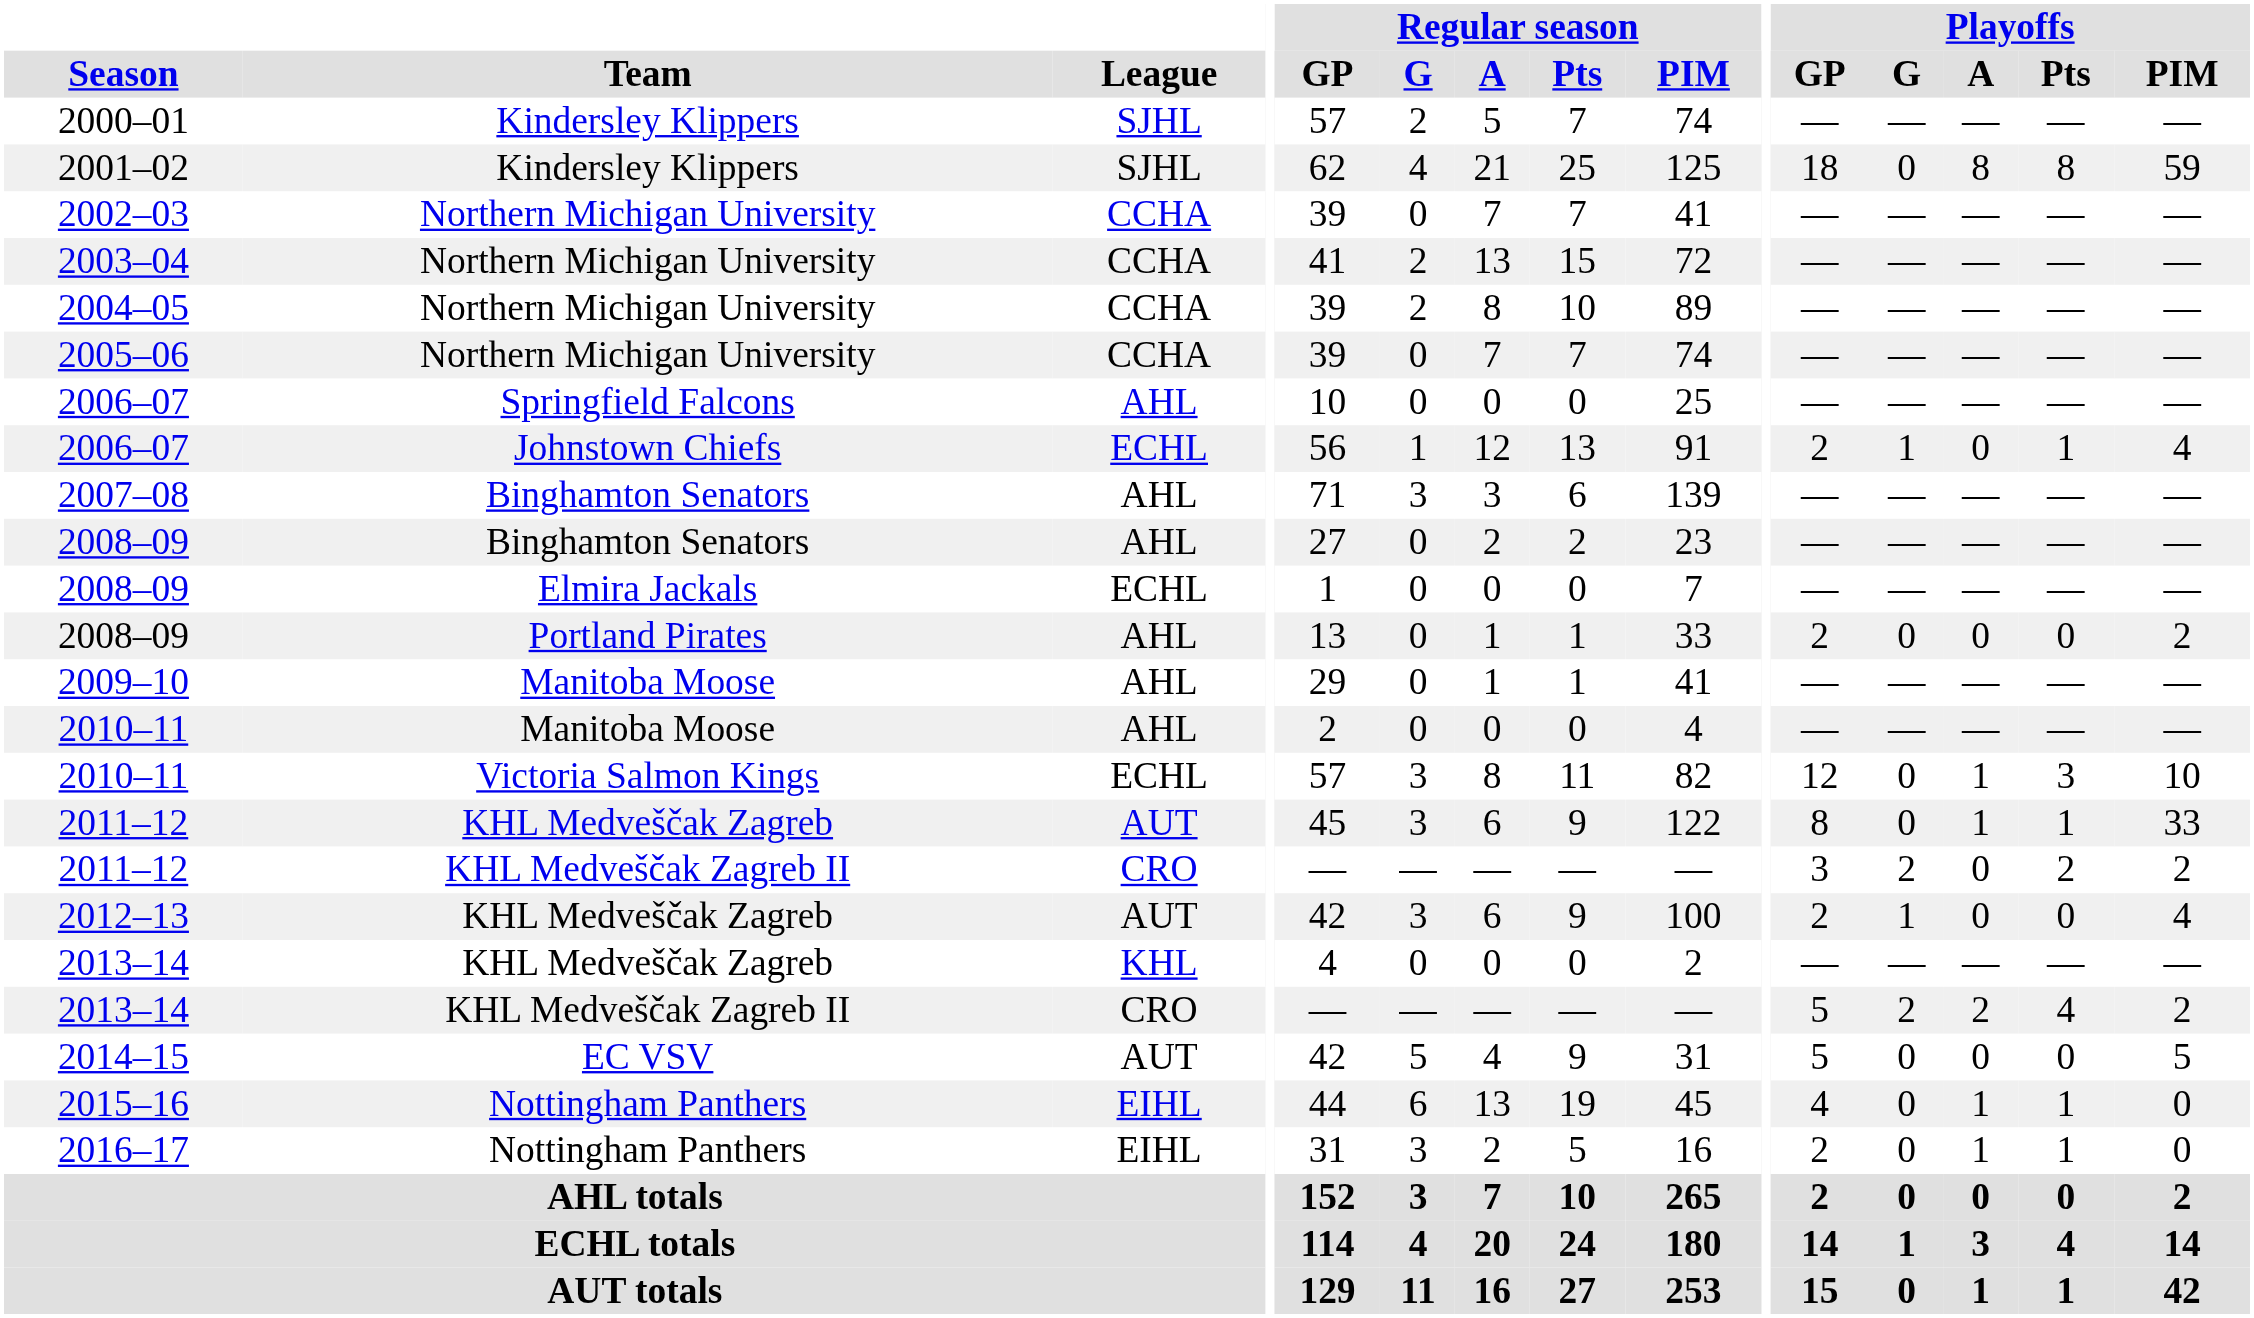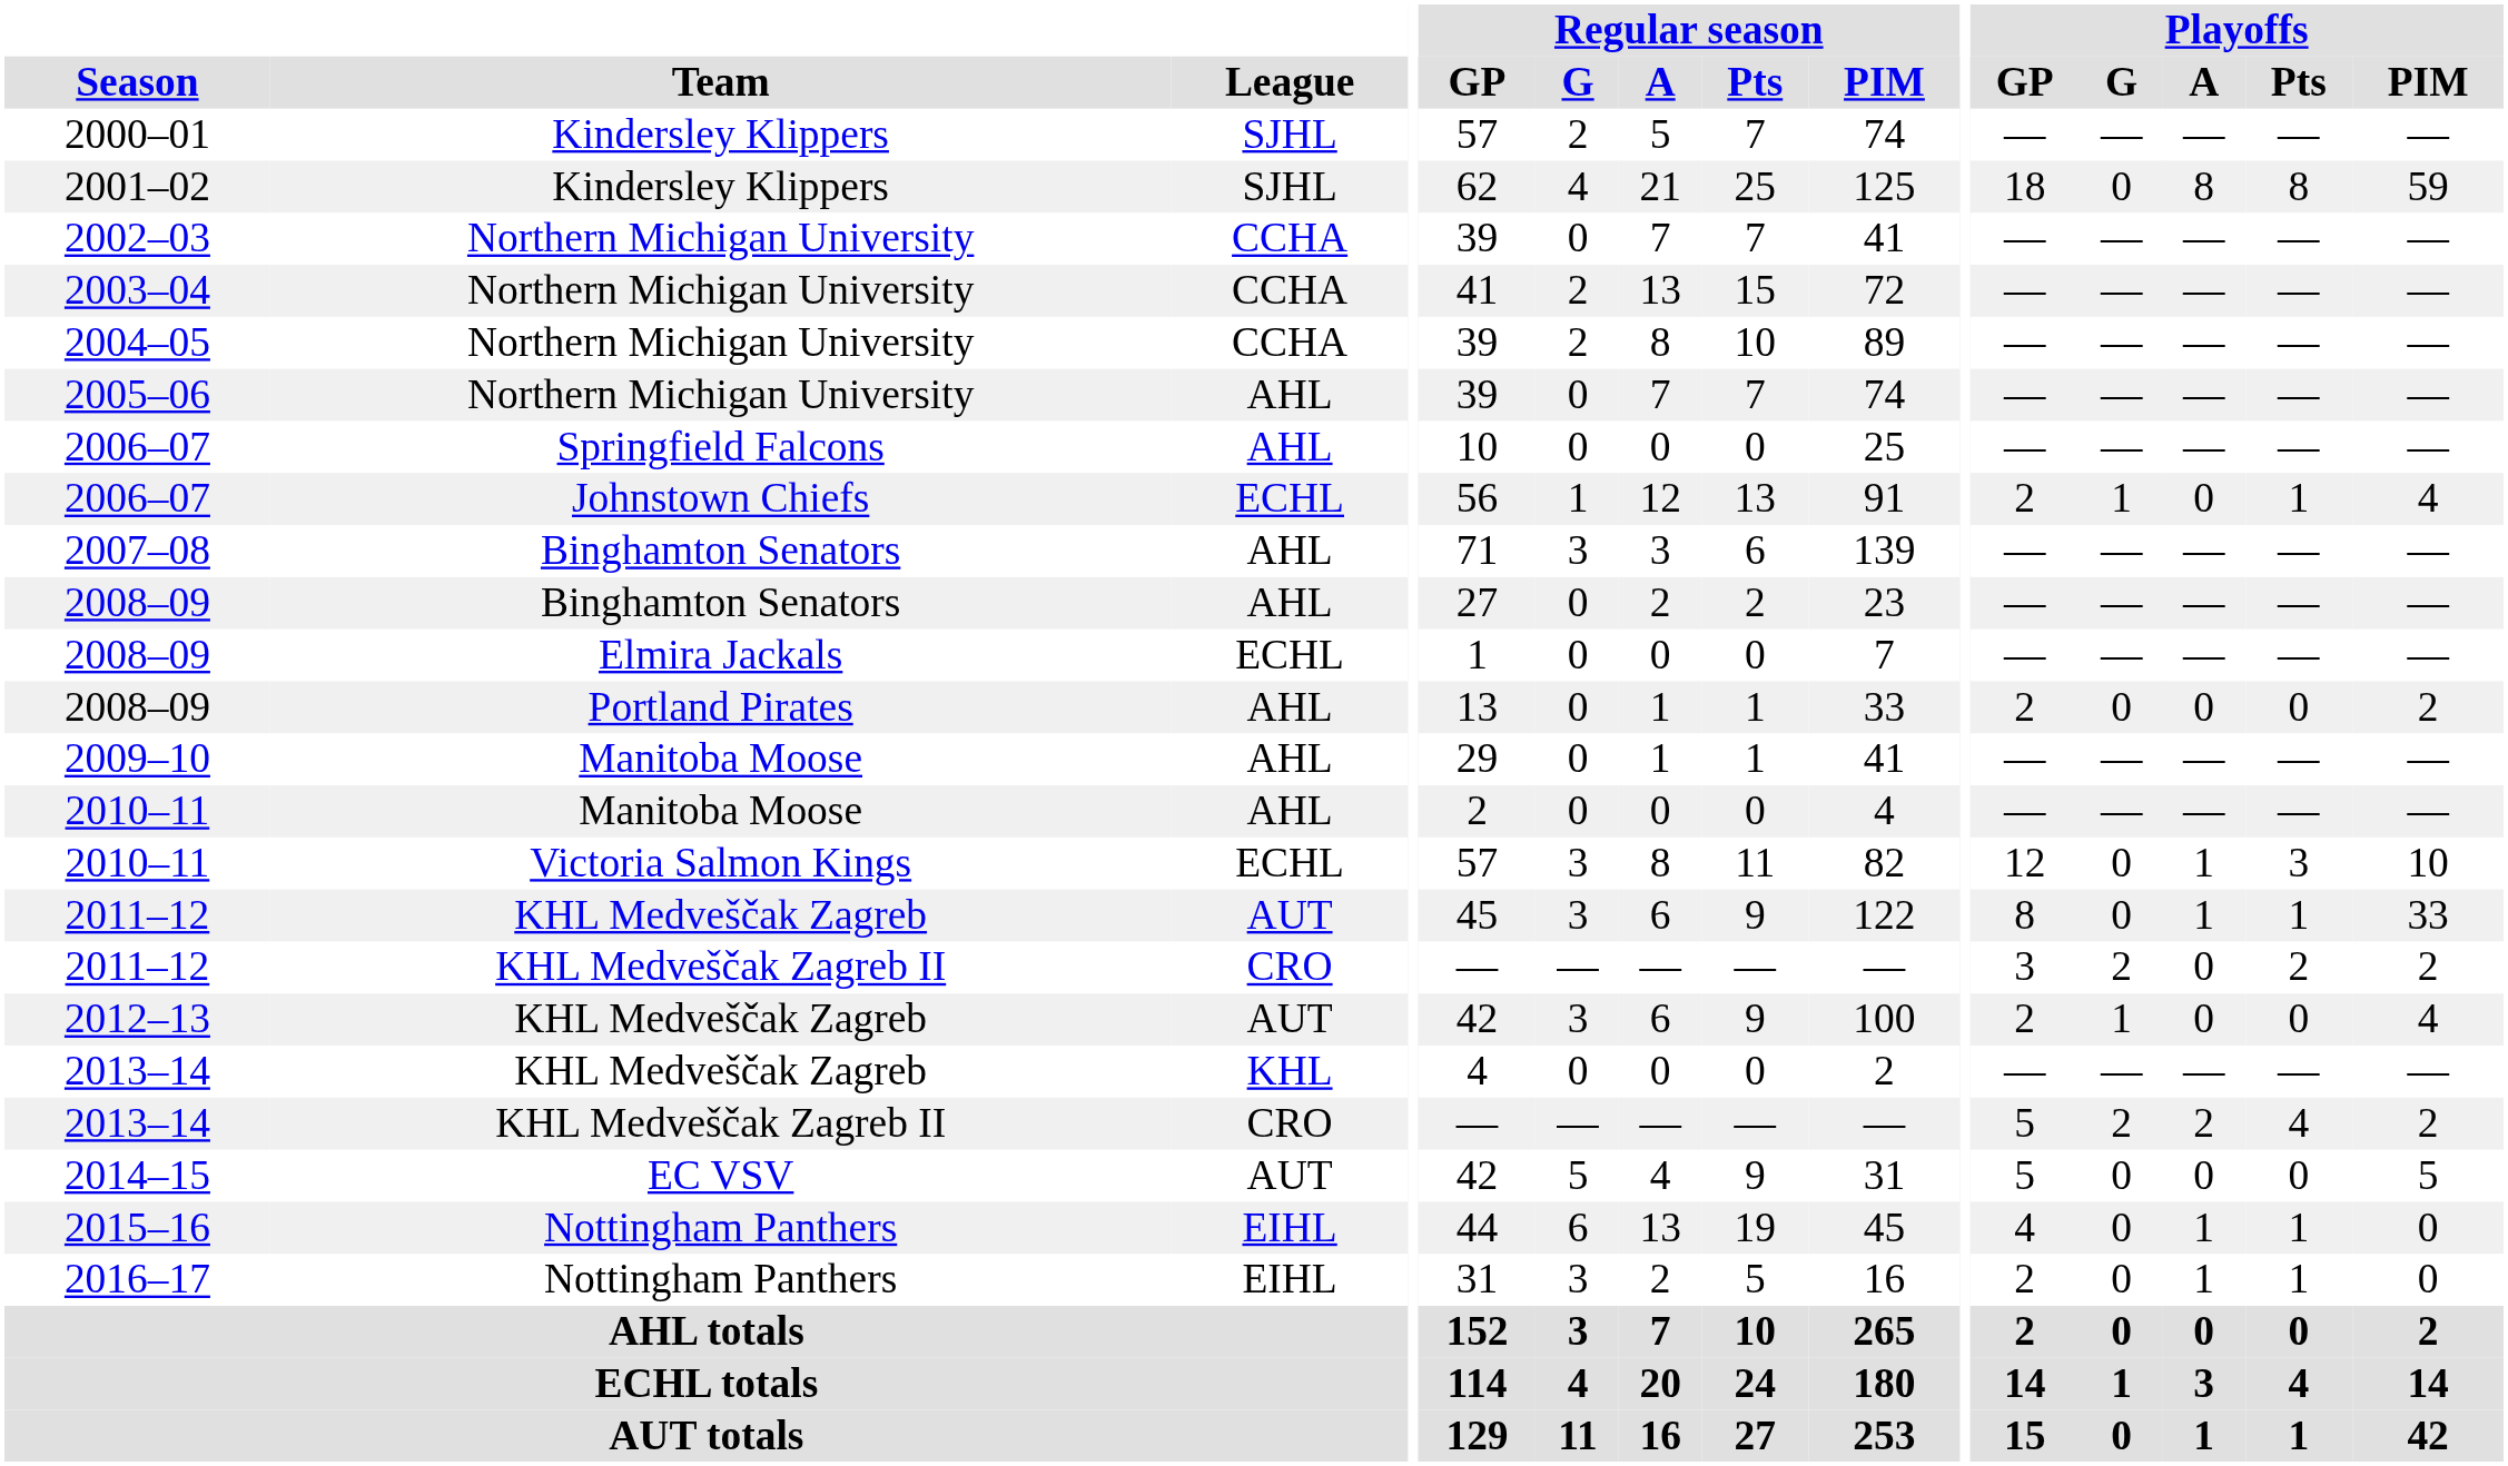2005–06 | League: CCHA -> AHL
